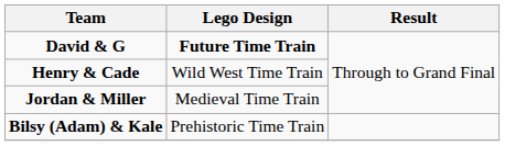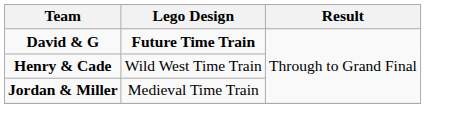- row: Bilsy (Adam) & Kale | Prehistoric Time Train
